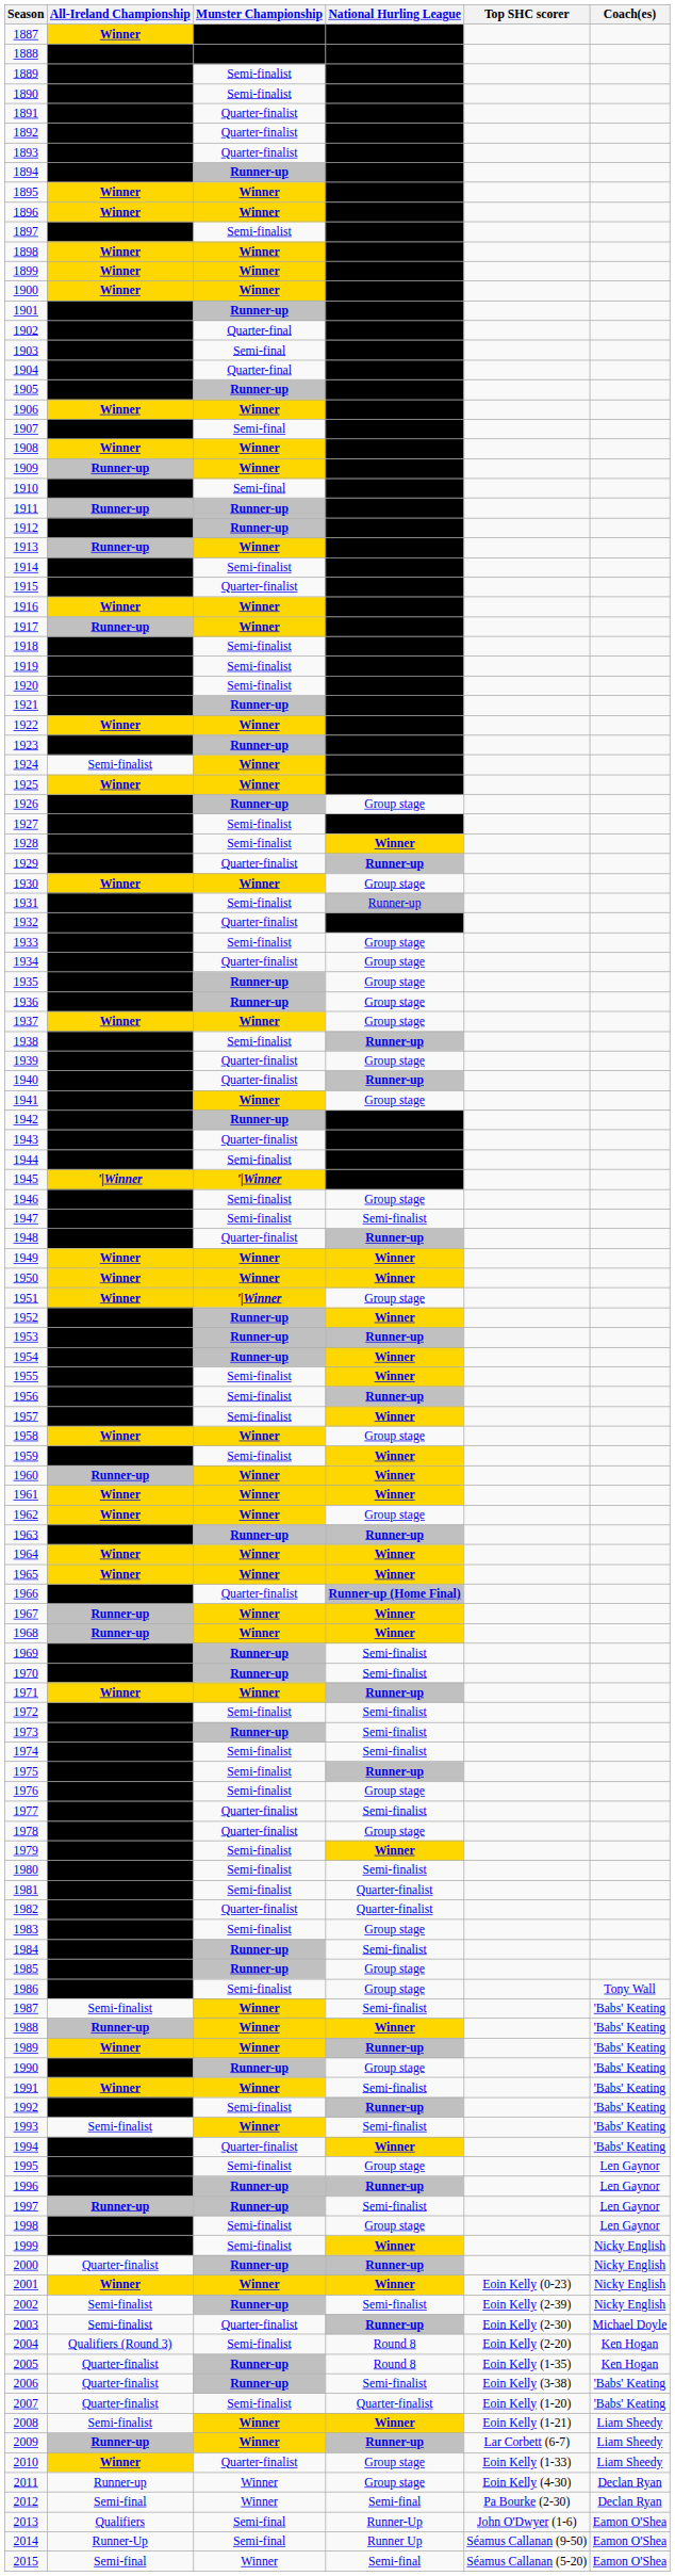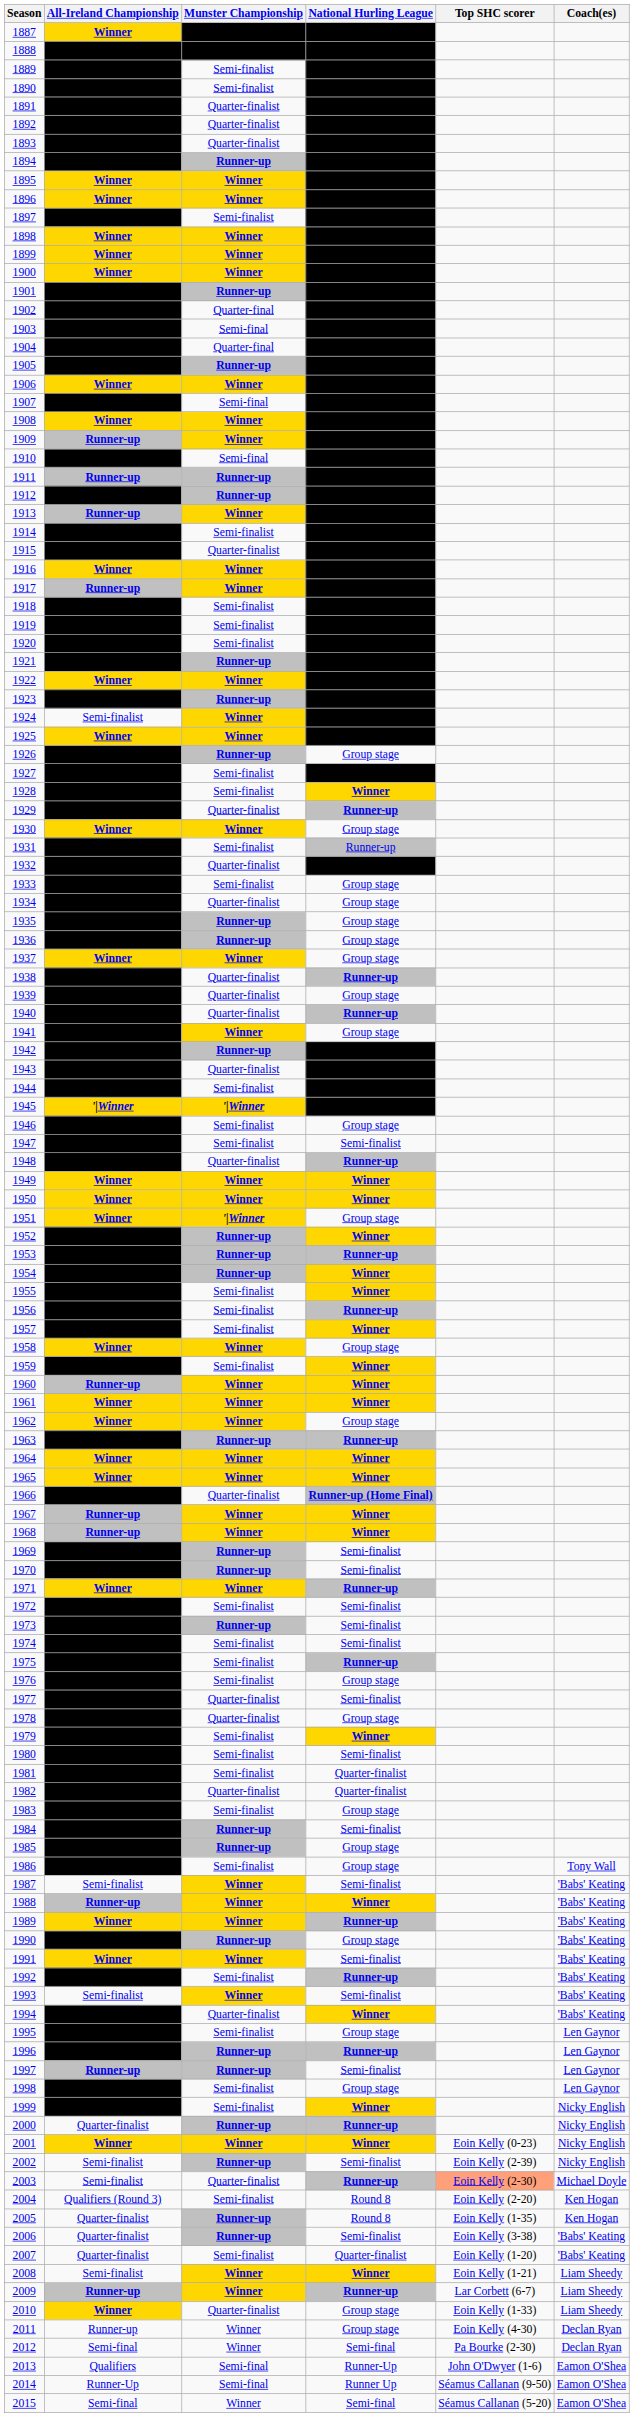1938 | Munster Championship: Semi-finalist -> Quarter-finalist
2003 | Top SHC scorer: no background -> lightsalmon background
